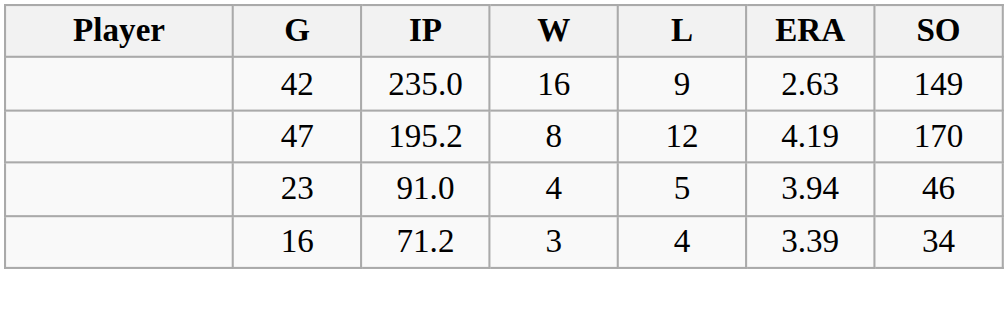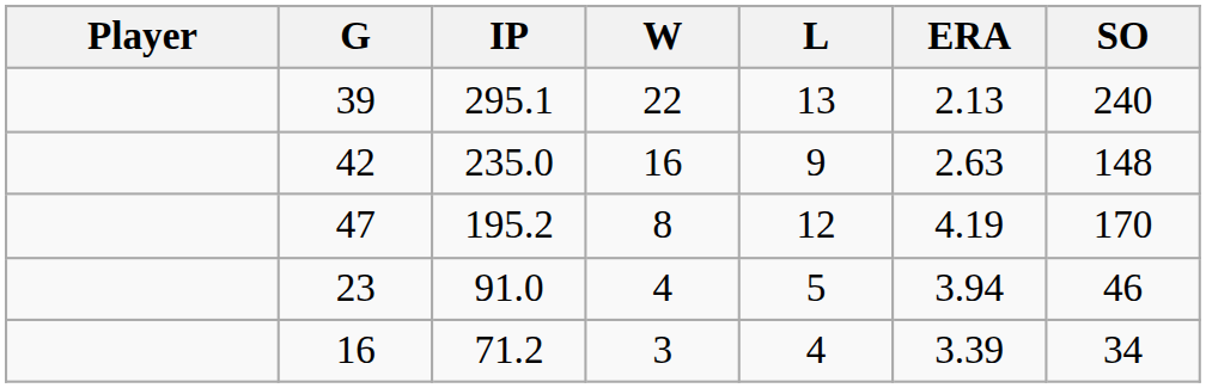+ row: 39 | 295.1 | 22 | 13 | 2.13 | 240
42 | SO: 149 -> 148
